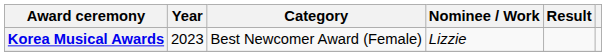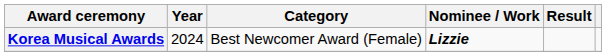Korea Musical Awards | Year: 2023 -> 2024
Korea Musical Awards | Nominee / Work: normal -> bold
